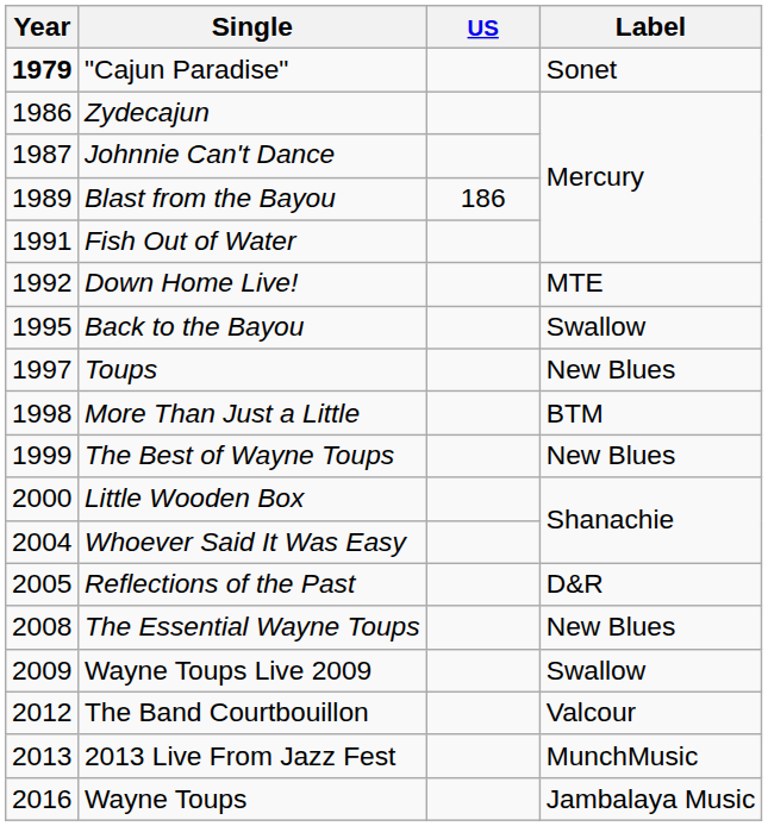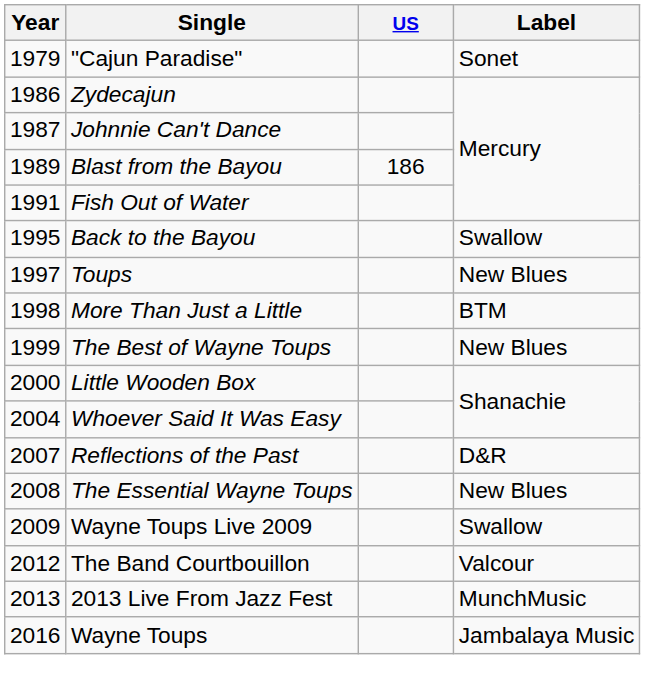"Cajun Paradise" | Year: bold -> normal
- row: 1992 | Down Home Live! | MTE
Reflections of the Past | Year: 2005 -> 2007
